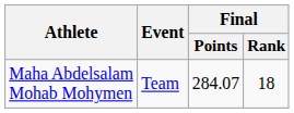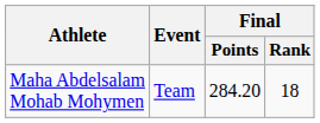Maha Abdelsalam Mohab Mohymen | Final / Points: 284.07 -> 284.20
